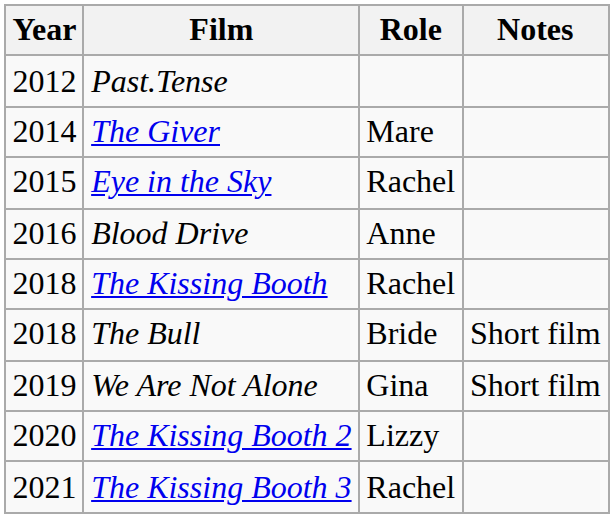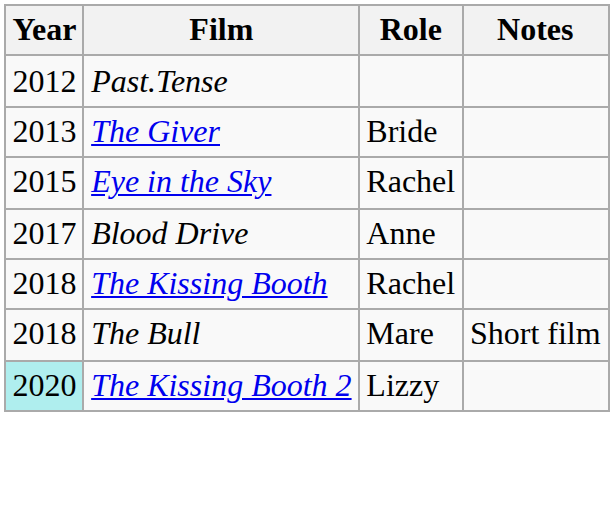The Giver | Year: 2014 -> 2013
The Giver | Role: Mare -> Bride
Blood Drive | Year: 2016 -> 2017
The Bull | Role: Bride -> Mare
- row: 2019 | We Are Not Alone | Gina | Short film
The Kissing Booth 2 | Year: no background -> paleturquoise background
- row: 2021 | The Kissing Booth 3 | Rachel
